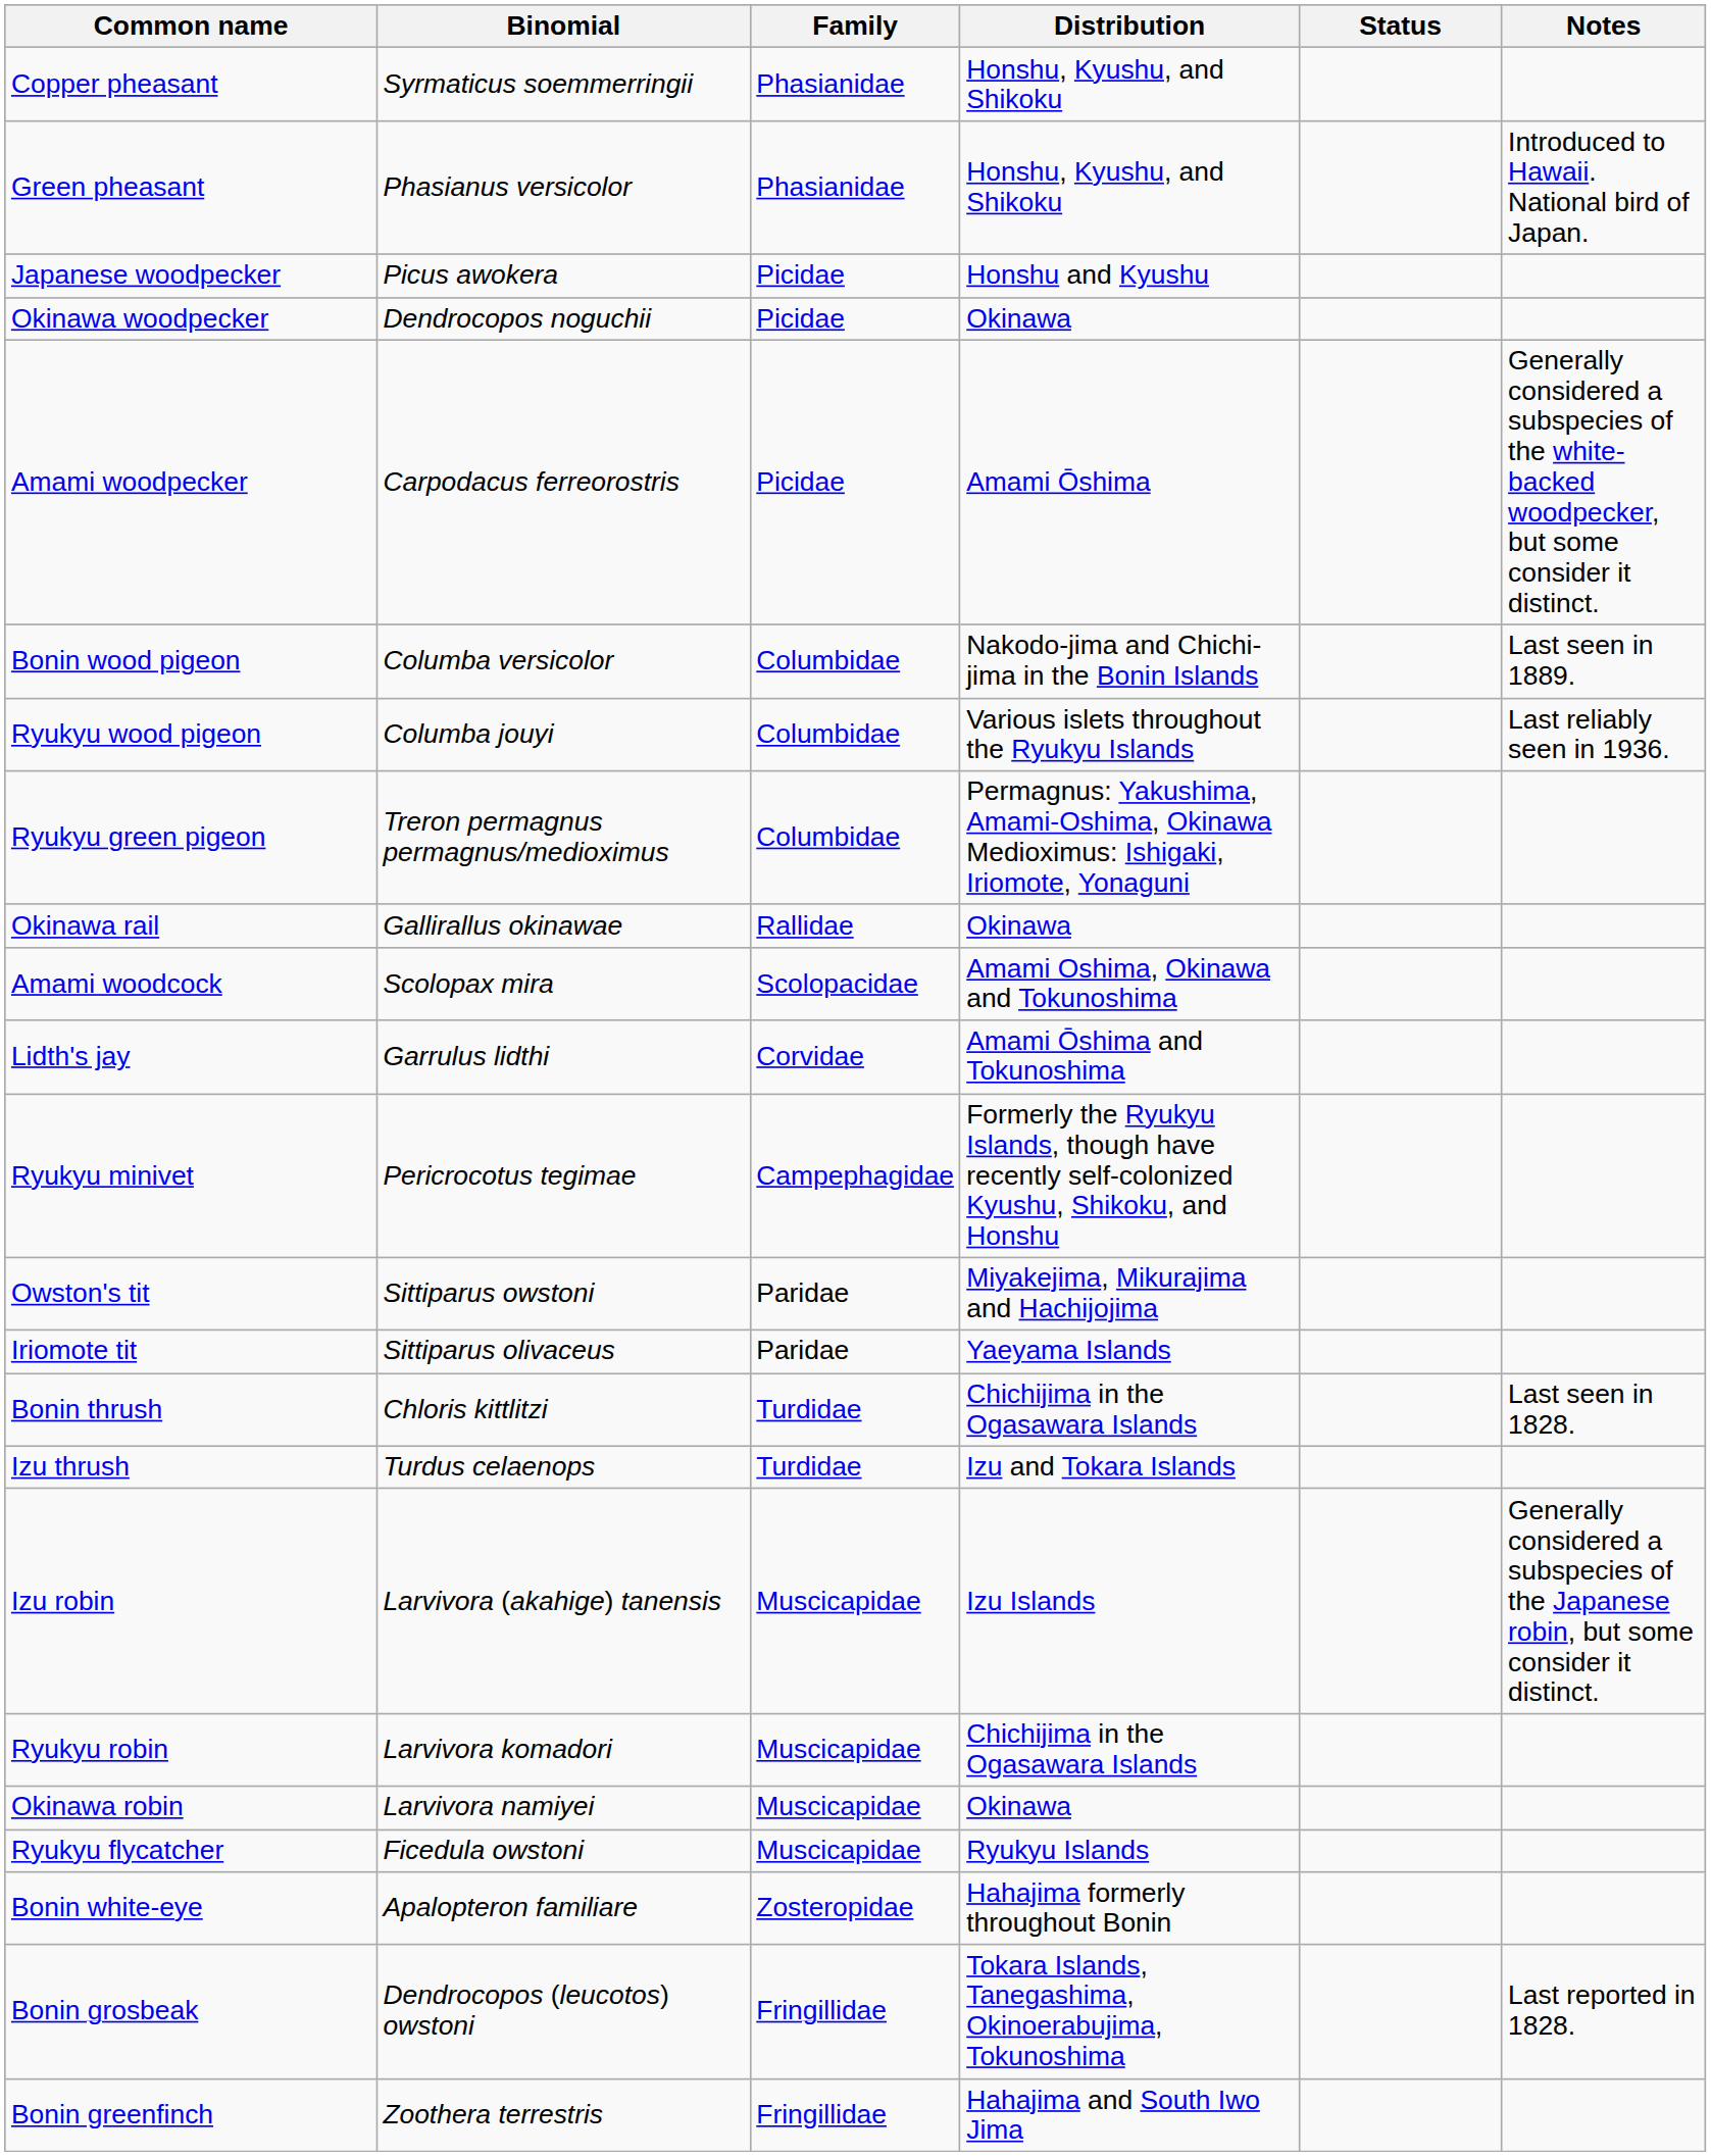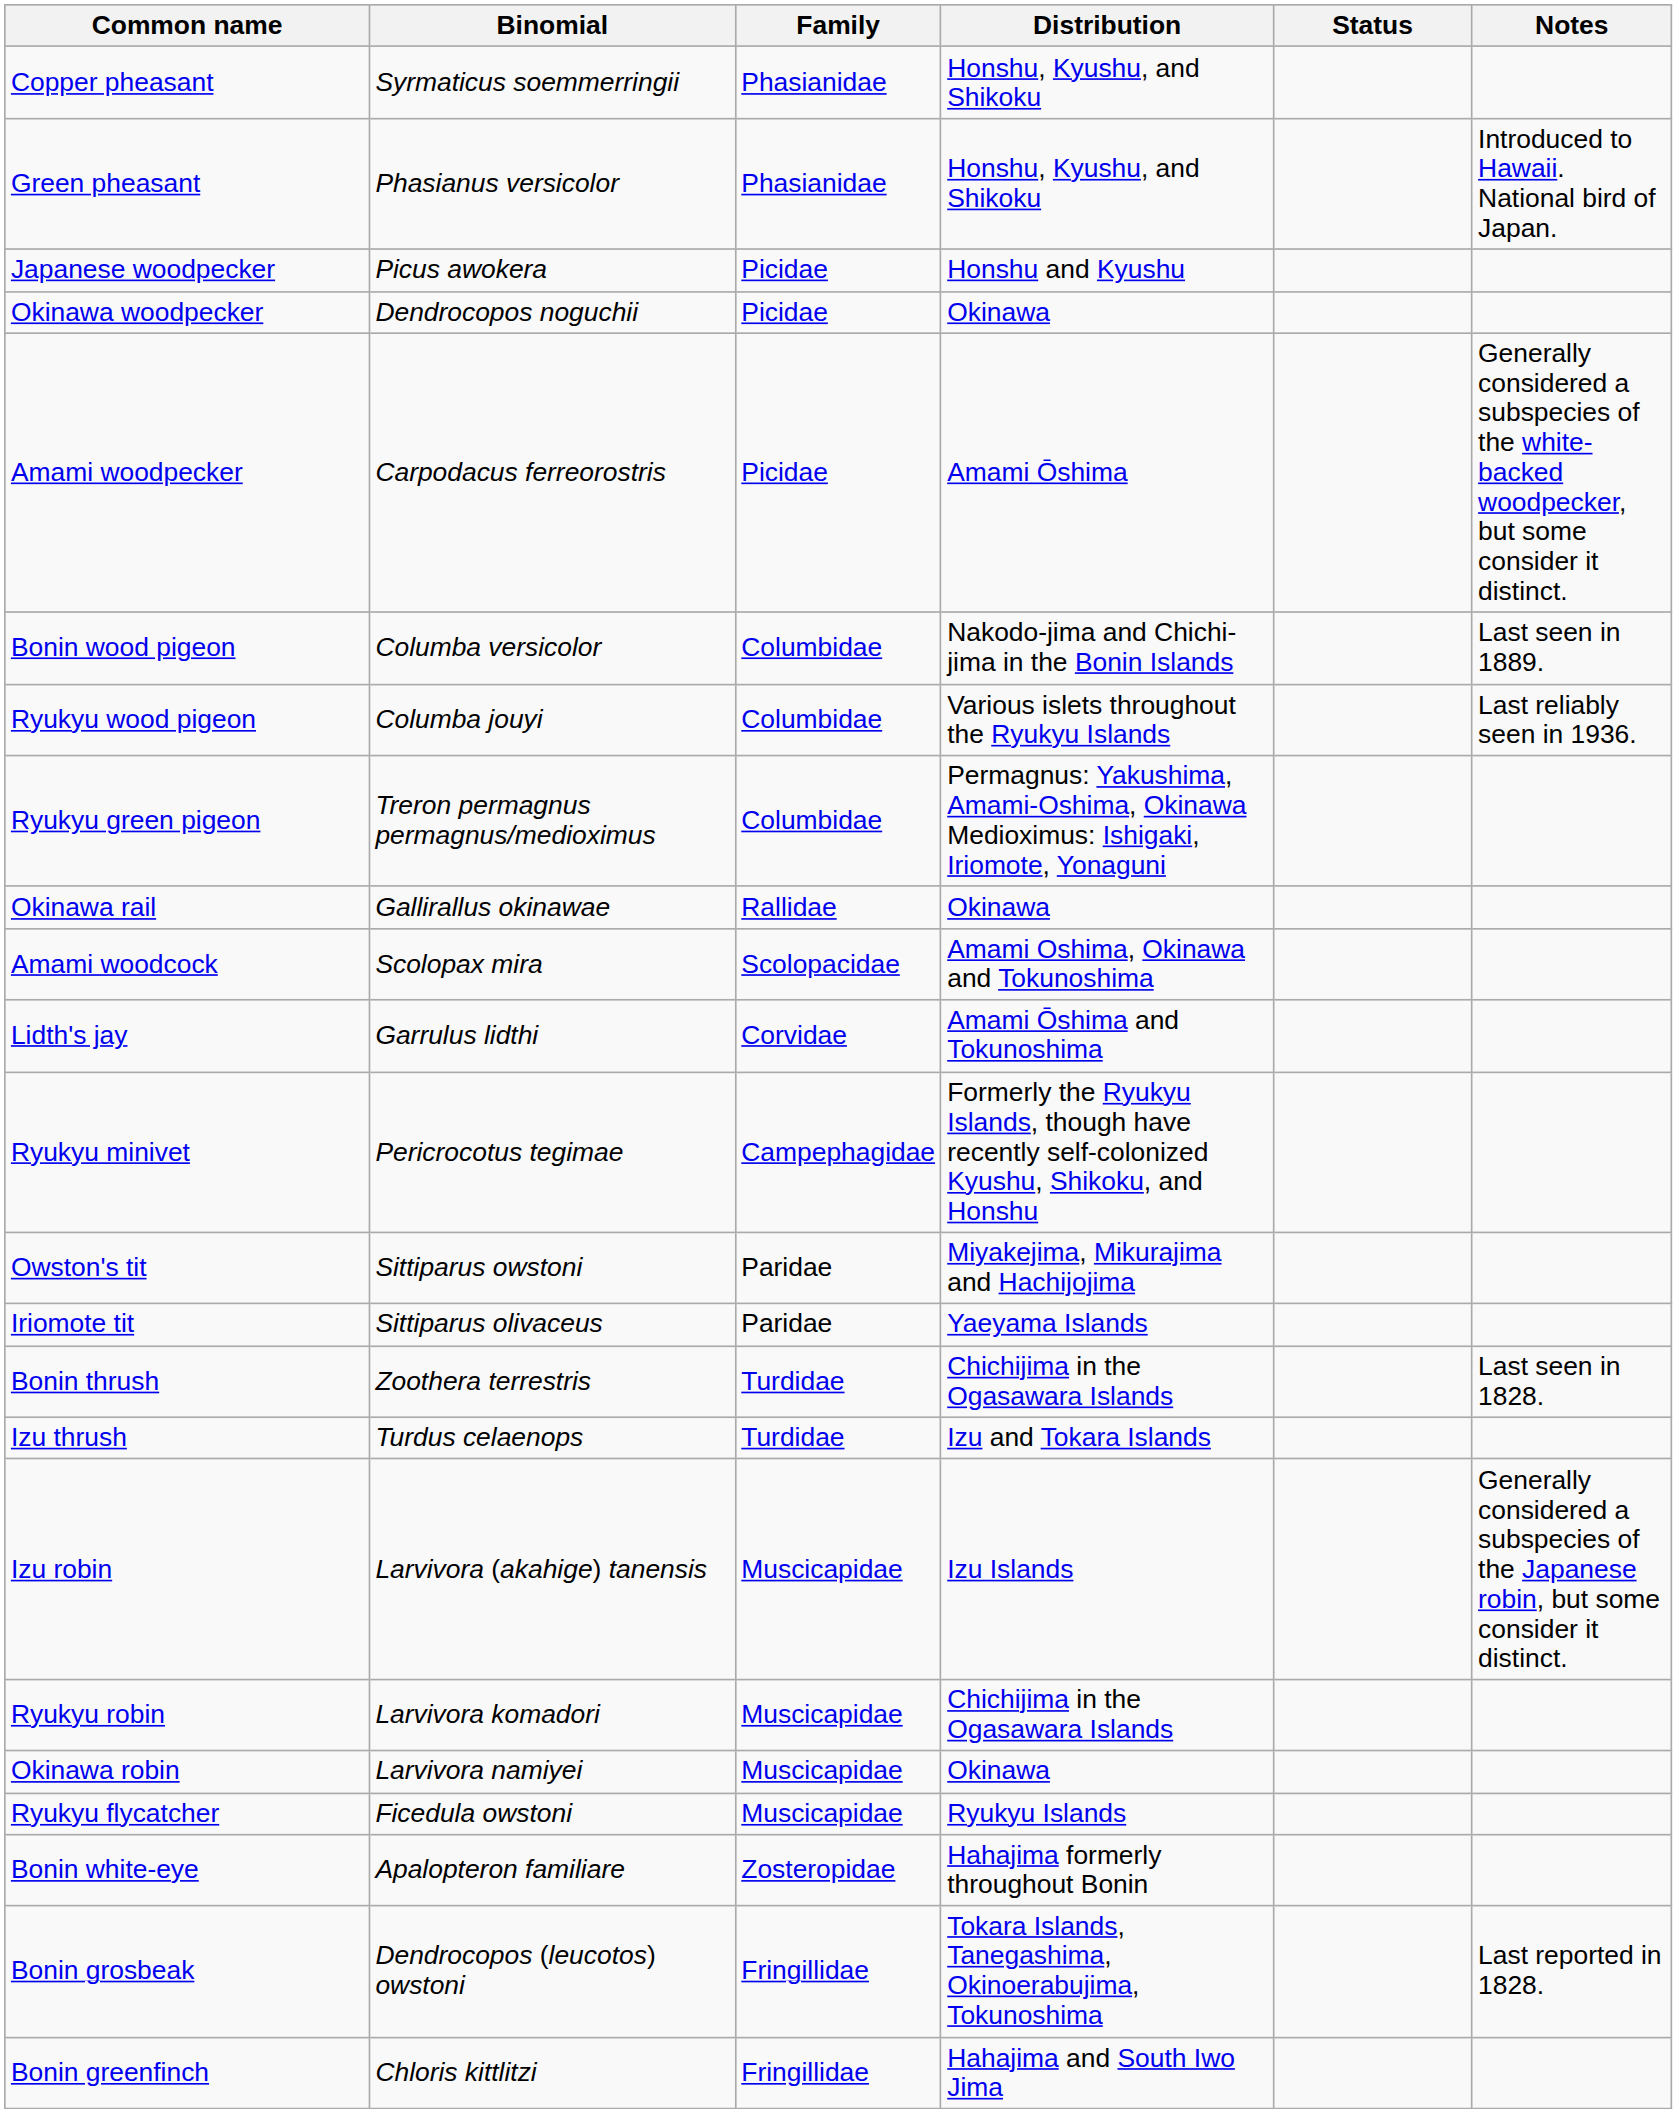Bonin thrush | Binomial: Chloris kittlitzi -> Zoothera terrestris
Bonin greenfinch | Binomial: Zoothera terrestris -> Chloris kittlitzi
